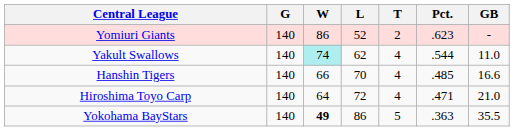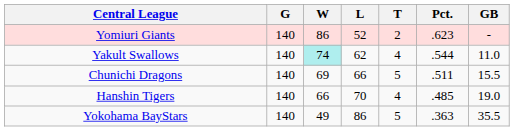+ row: Chunichi Dragons | 140 | 69 | 66 | 5 | .511 | 15.5
Hanshin Tigers | GB: 16.6 -> 19.0
- row: Hiroshima Toyo Carp | 140 | 64 | 72 | 4 | .471 | 21.0
Yokohama BayStars | W: bold -> normal
